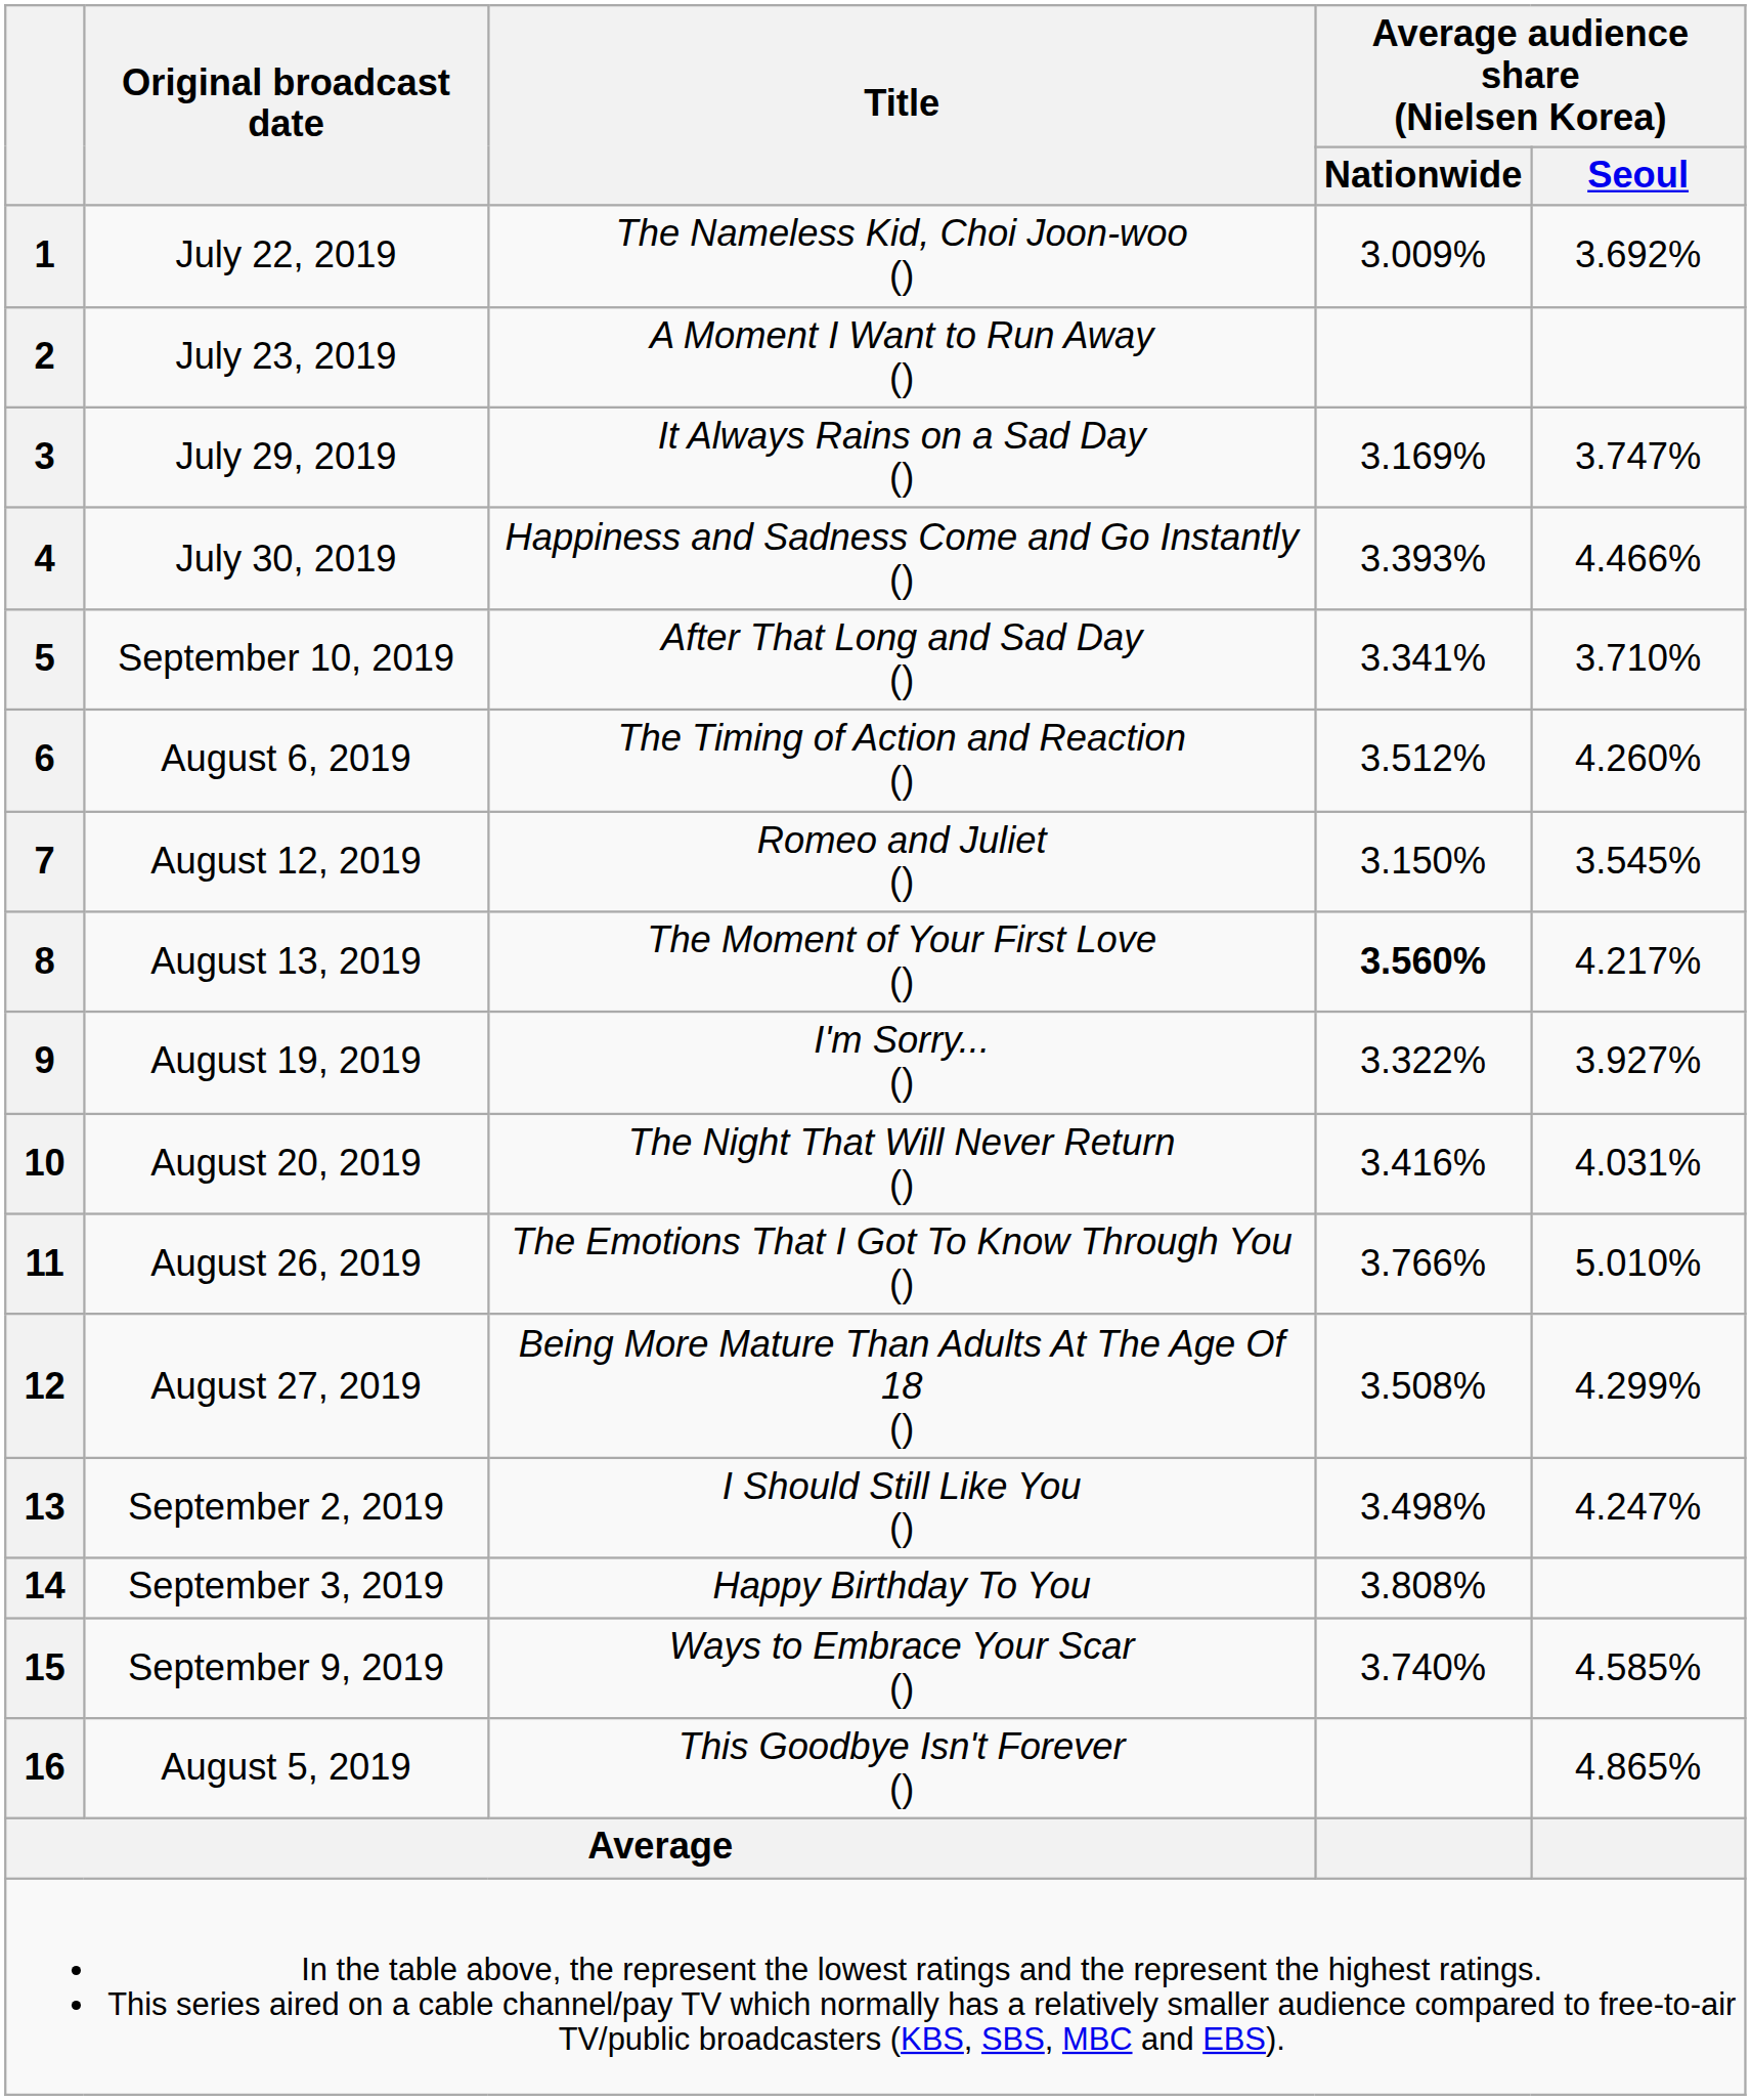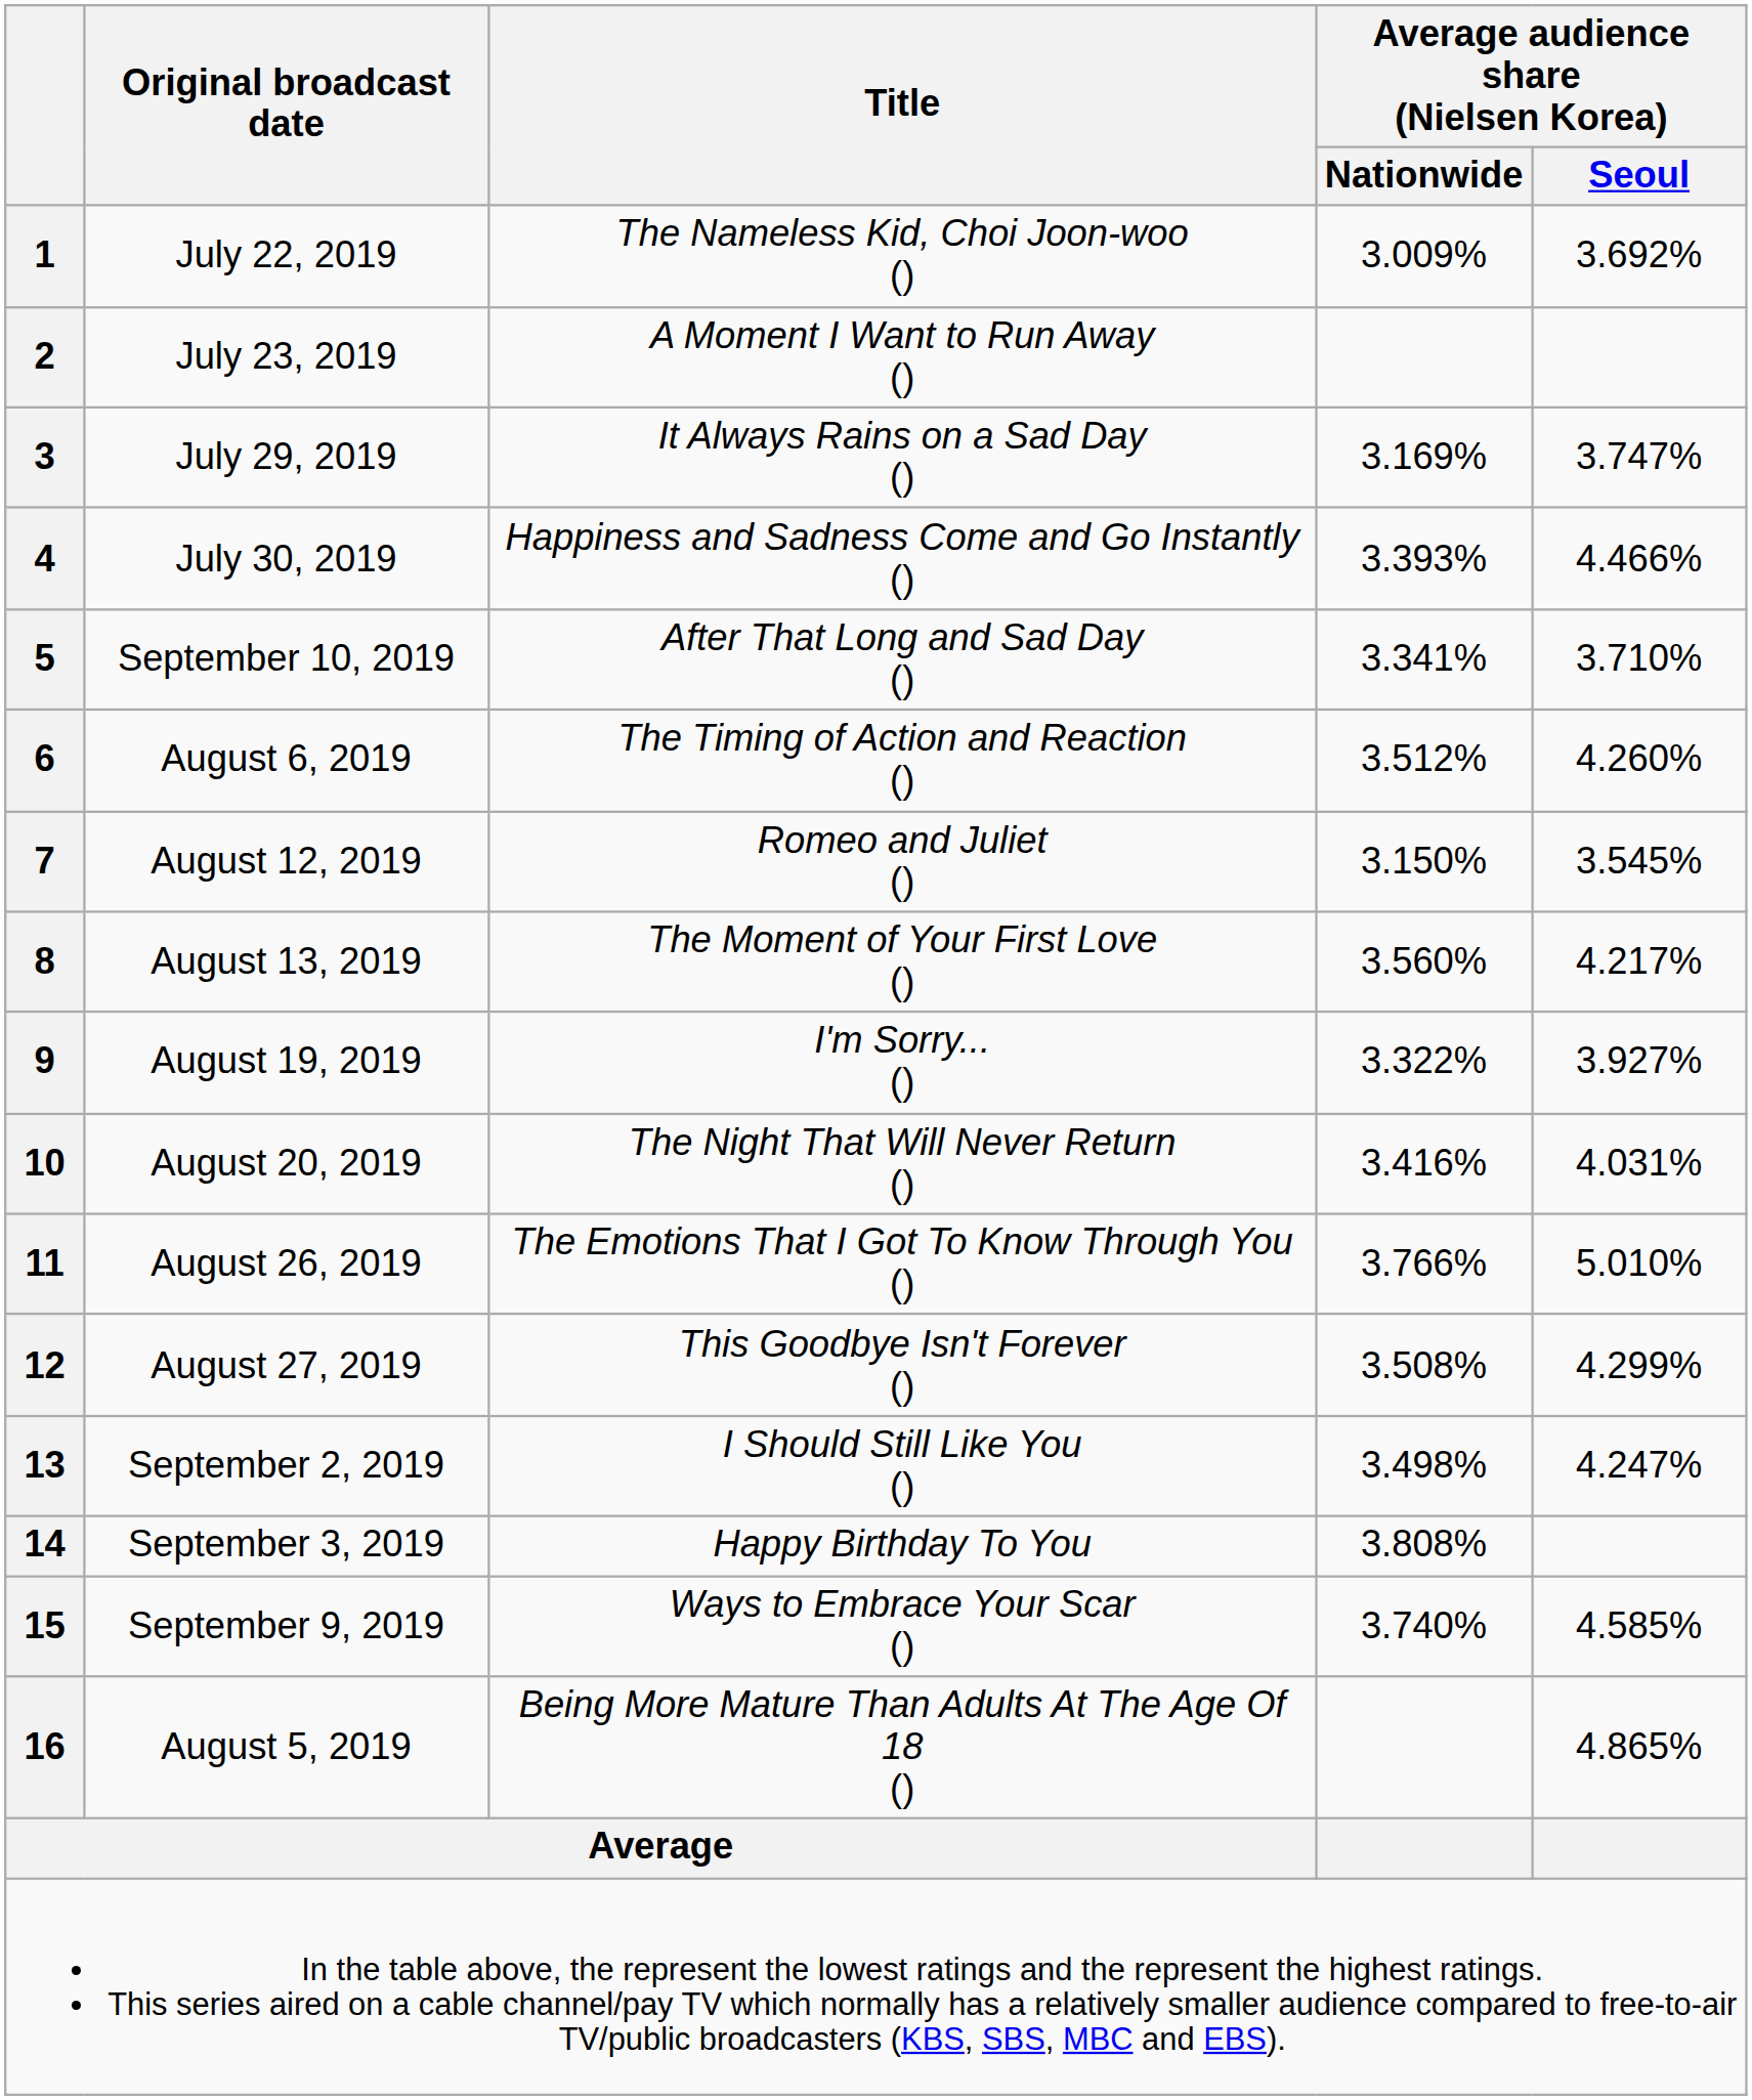8 | Average audience share (Nielsen Korea) / Nationwide: bold -> normal
12 | Title: Being More Mature Than Adults At The Age Of 18 () -> This Goodbye Isn't Forever ()
16 | Title: This Goodbye Isn't Forever () -> Being More Mature Than Adults At The Age Of 18 ()
